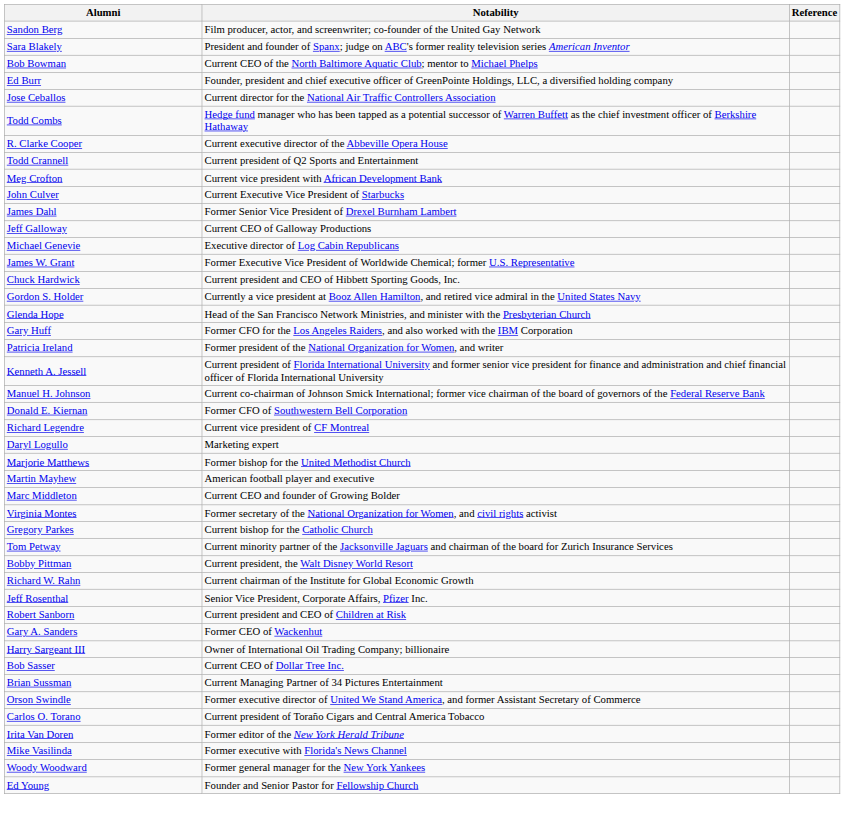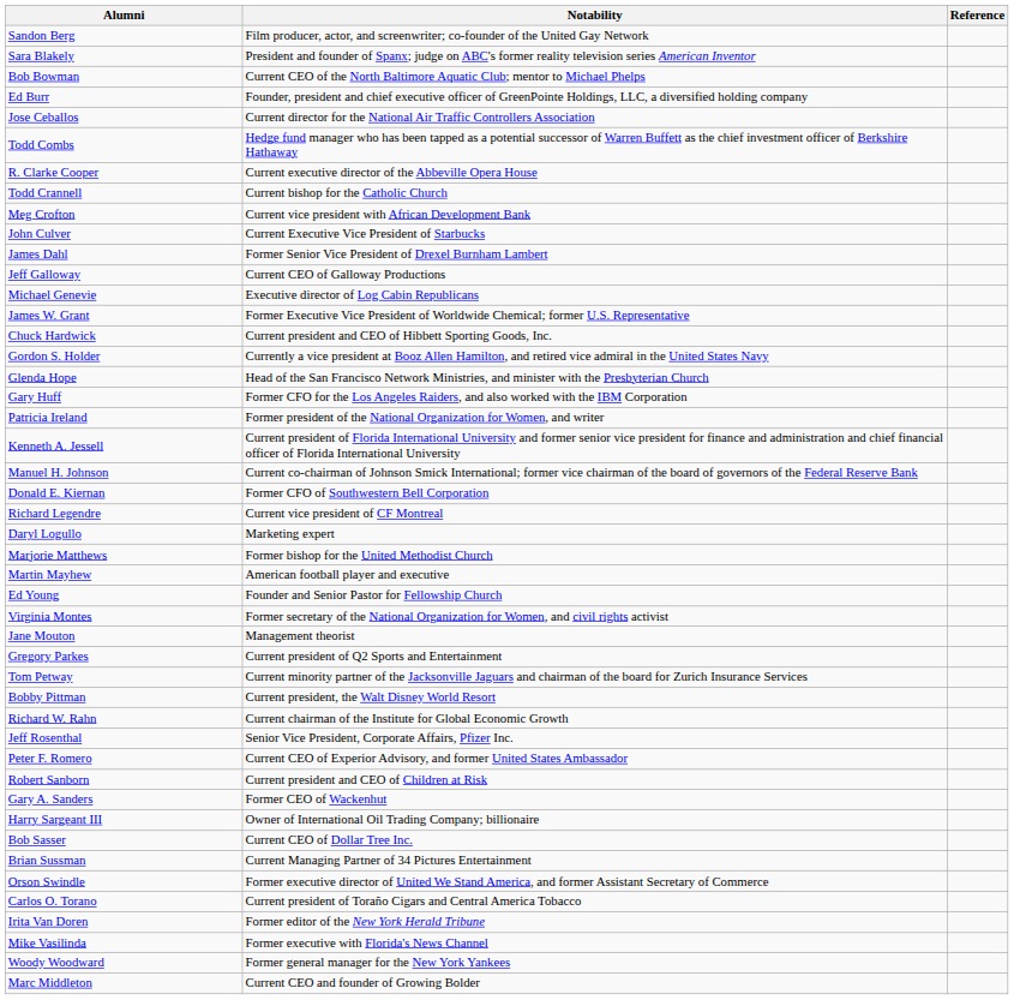Todd Crannell | Notability: Current president of Q2 Sports and Entertainment -> Current bishop for the Catholic Church
rows swapped: Marc Middleton <-> Ed Young
+ row: Jane Mouton | Management theorist
Gregory Parkes | Notability: Current bishop for the Catholic Church -> Current president of Q2 Sports and Entertainment
+ row: Peter F. Romero | Current CEO of Experior Advisory, and former United States Ambassador
